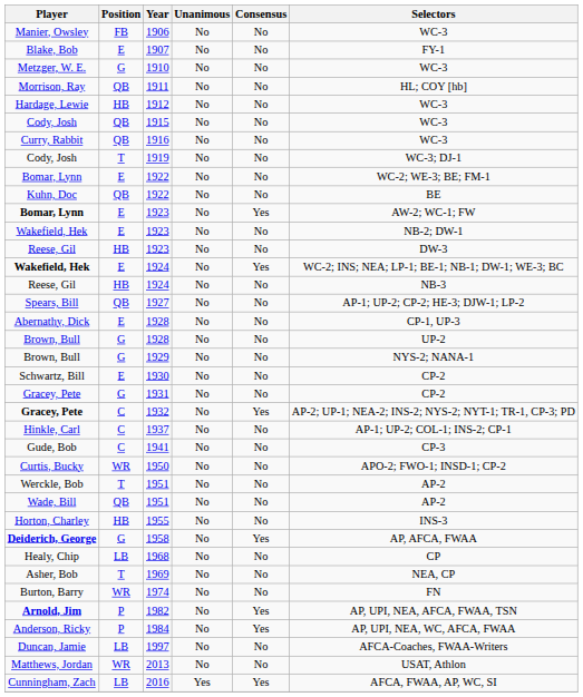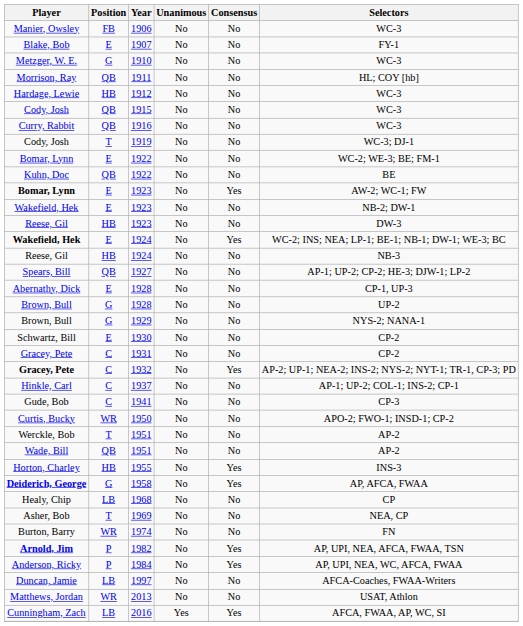Gracey, Pete / 1931 | Position: G -> C
Horton, Charley | Consensus: No -> Yes
